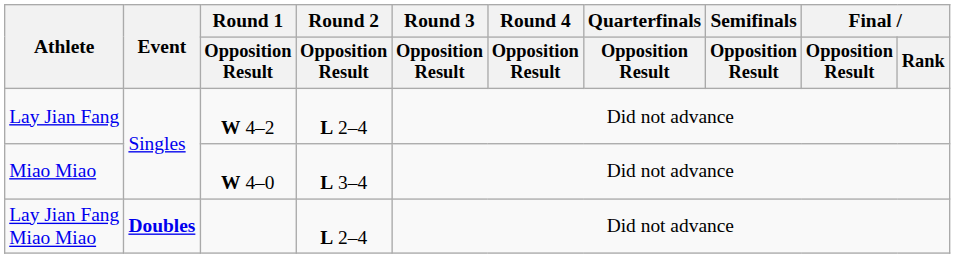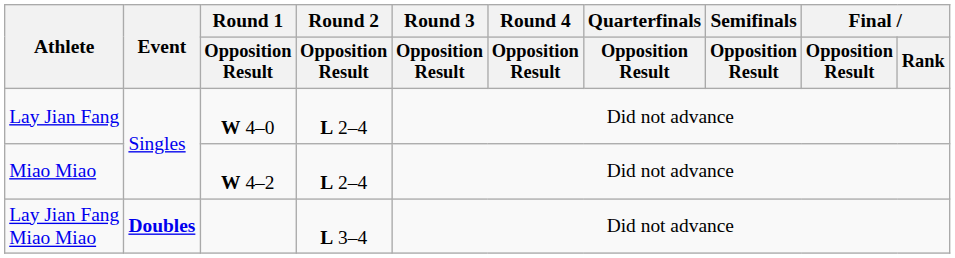Lay Jian Fang | Round 1 / Opposition Result: W 4–2 -> W 4–0
Miao Miao | Round 1 / Opposition Result: W 4–0 -> W 4–2
Miao Miao | Round 2 / Opposition Result: L 3–4 -> L 2–4
Lay Jian Fang Miao Miao | Round 2 / Opposition Result: L 2–4 -> L 3–4
